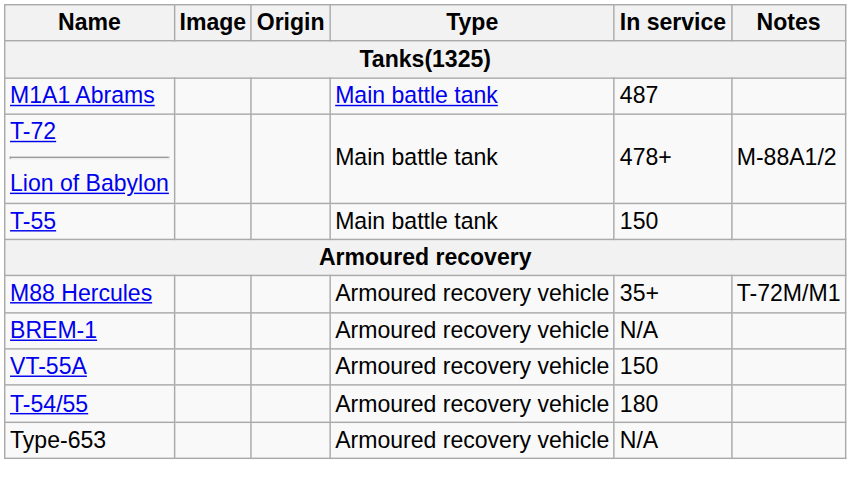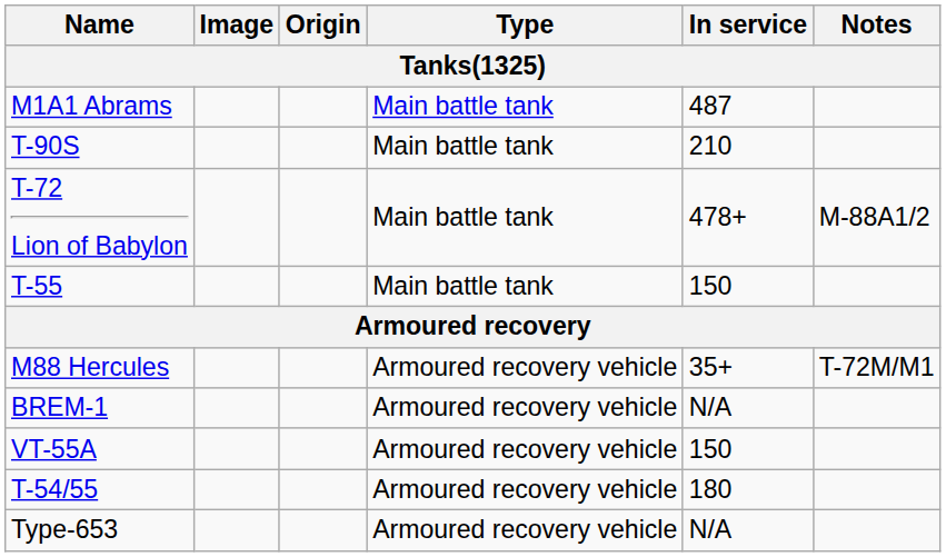+ row: T-90S | Main battle tank | 210
